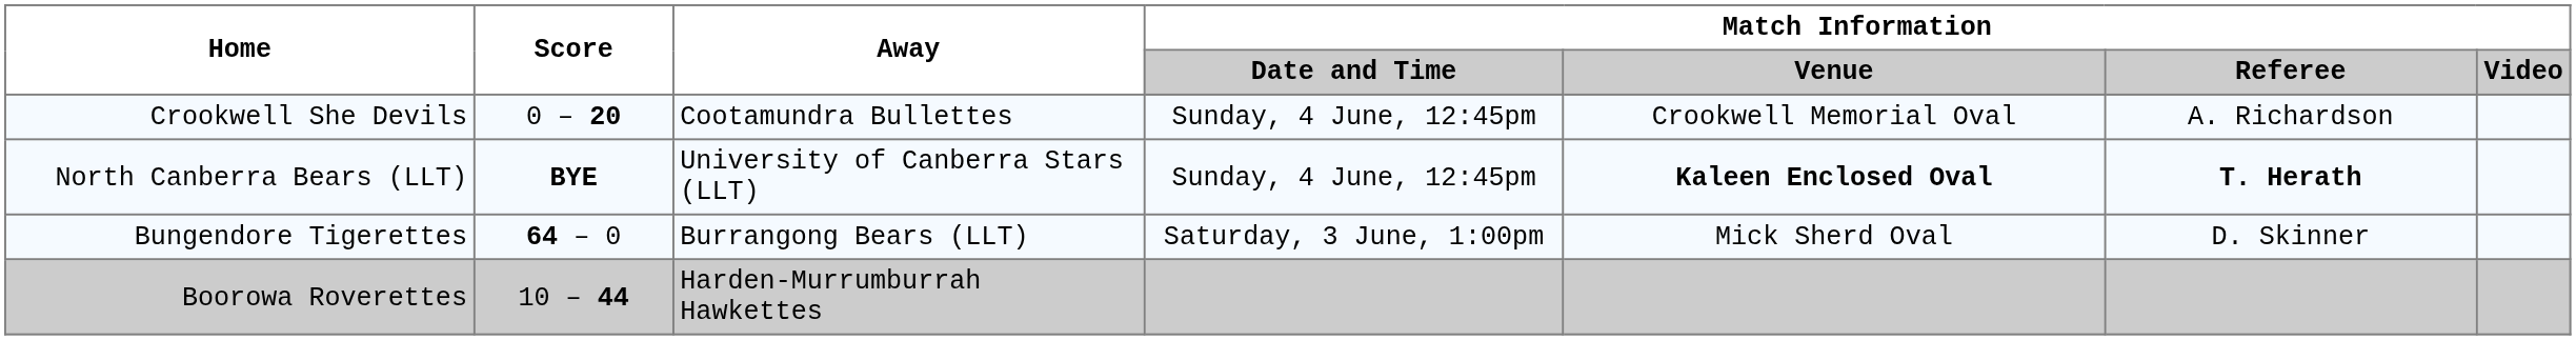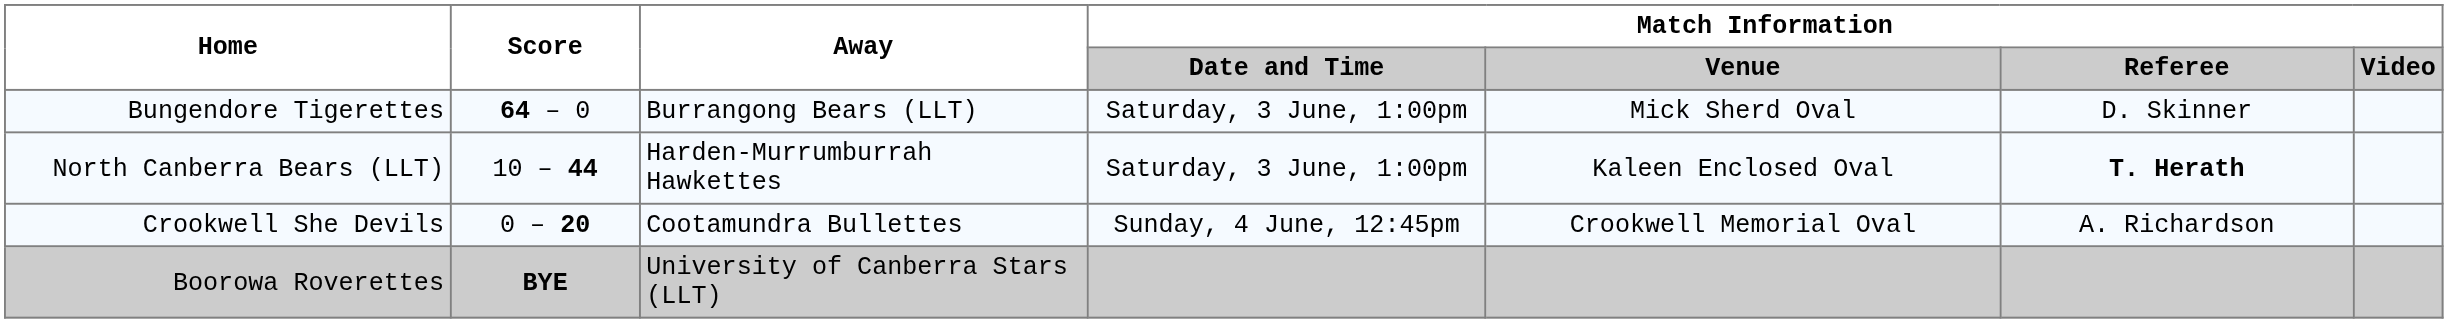rows swapped: Bungendore Tigerettes <-> Crookwell She Devils
North Canberra Bears (LLT) | Score: BYE -> 10 – 44
North Canberra Bears (LLT) | Away: University of Canberra Stars (LLT) -> Harden-Murrumburrah Hawkettes
North Canberra Bears (LLT) | Match Information / Date and Time: Sunday, 4 June, 12:45pm -> Saturday, 3 June, 1:00pm
North Canberra Bears (LLT) | Match Information / Venue: bold -> normal
Boorowa Roverettes | Score: 10 – 44 -> BYE
Boorowa Roverettes | Away: Harden-Murrumburrah Hawkettes -> University of Canberra Stars (LLT)
